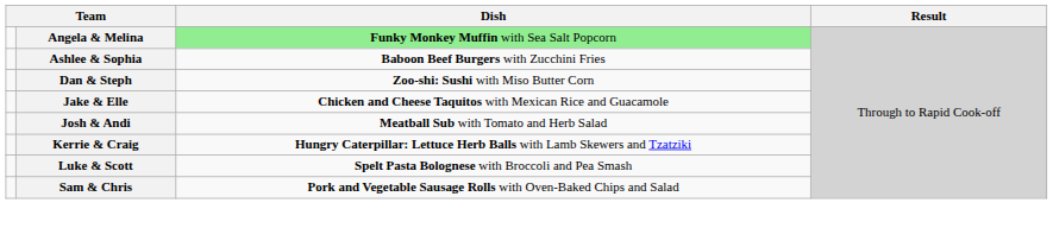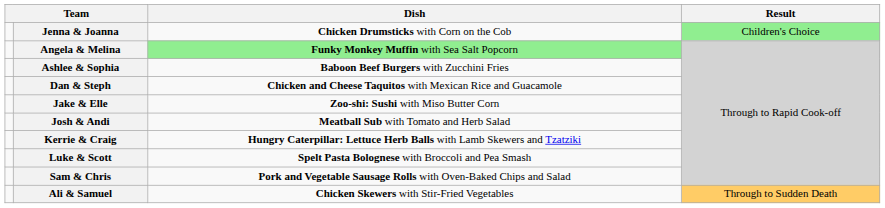+ row: Jenna & Joanna | Chicken Drumsticks with Corn on the Cob | Children's Choice
Dan & Steph | Dish: Zoo-shi: Sushi with Miso Butter Corn -> Chicken and Cheese Taquitos with Mexican Rice and Guacamole
Jake & Elle | Dish: Chicken and Cheese Taquitos with Mexican Rice and Guacamole -> Zoo-shi: Sushi with Miso Butter Corn
+ row: Ali & Samuel | Chicken Skewers with Stir-Fried Vegetables | Through to Sudden Death
